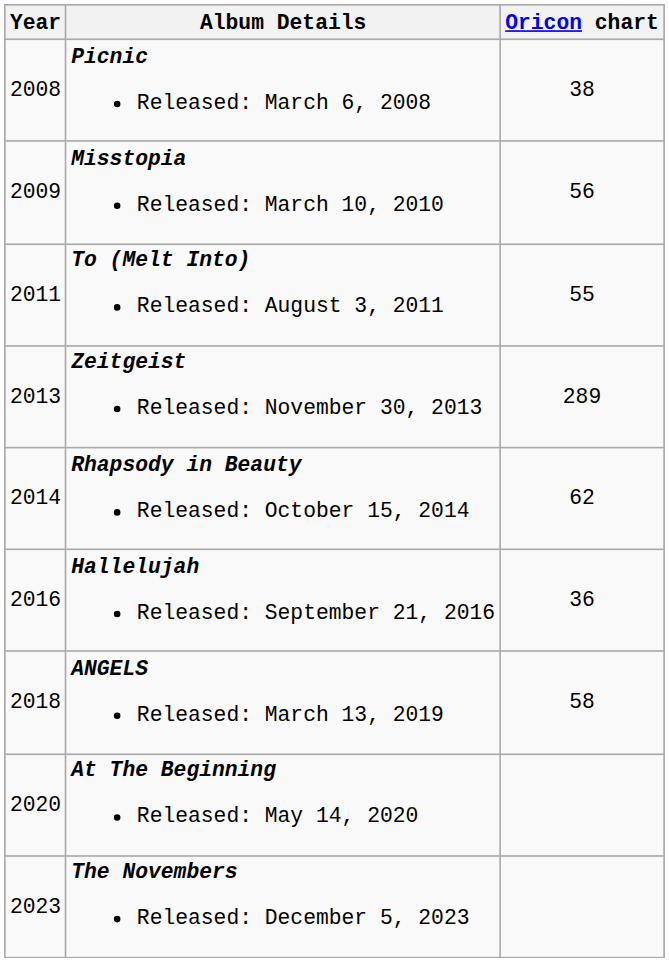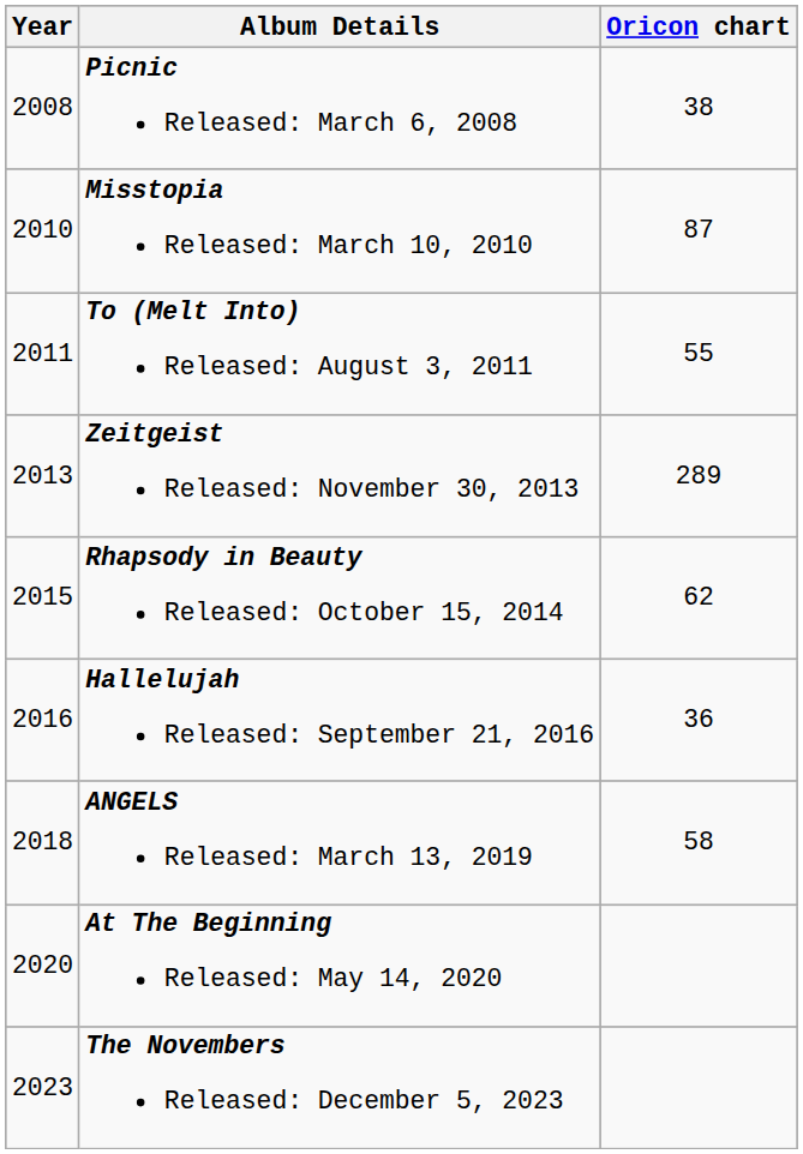Misstopia Released: March 10, 2010 | Year: 2009 -> 2010
Misstopia Released: March 10, 2010 | Oricon chart: 56 -> 87
Rhapsody in Beauty Released: October 15, 2014 | Year: 2014 -> 2015
